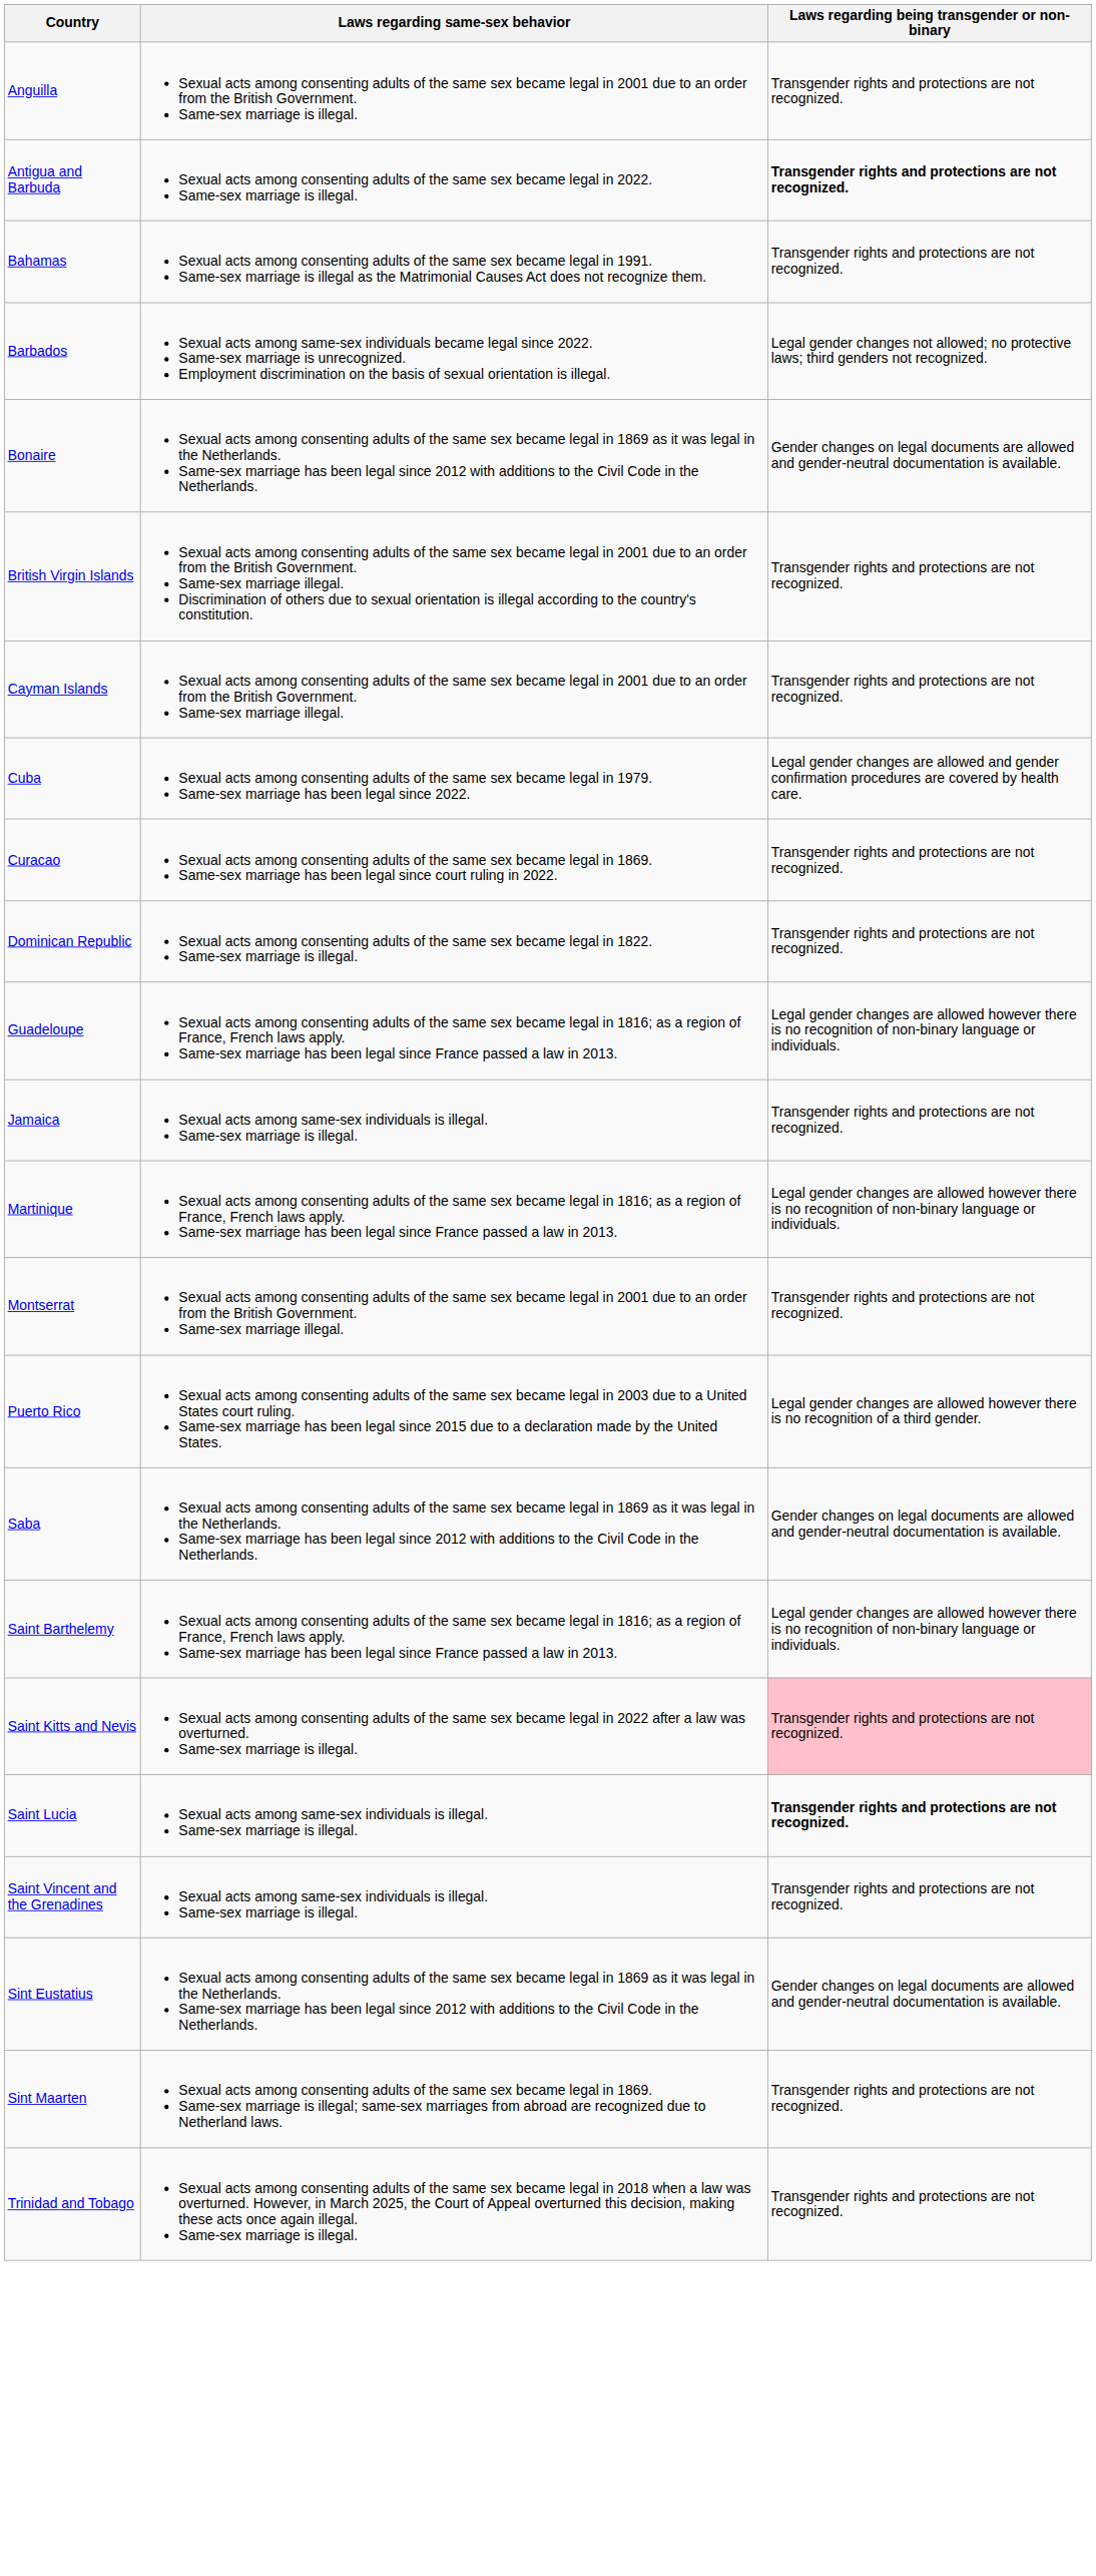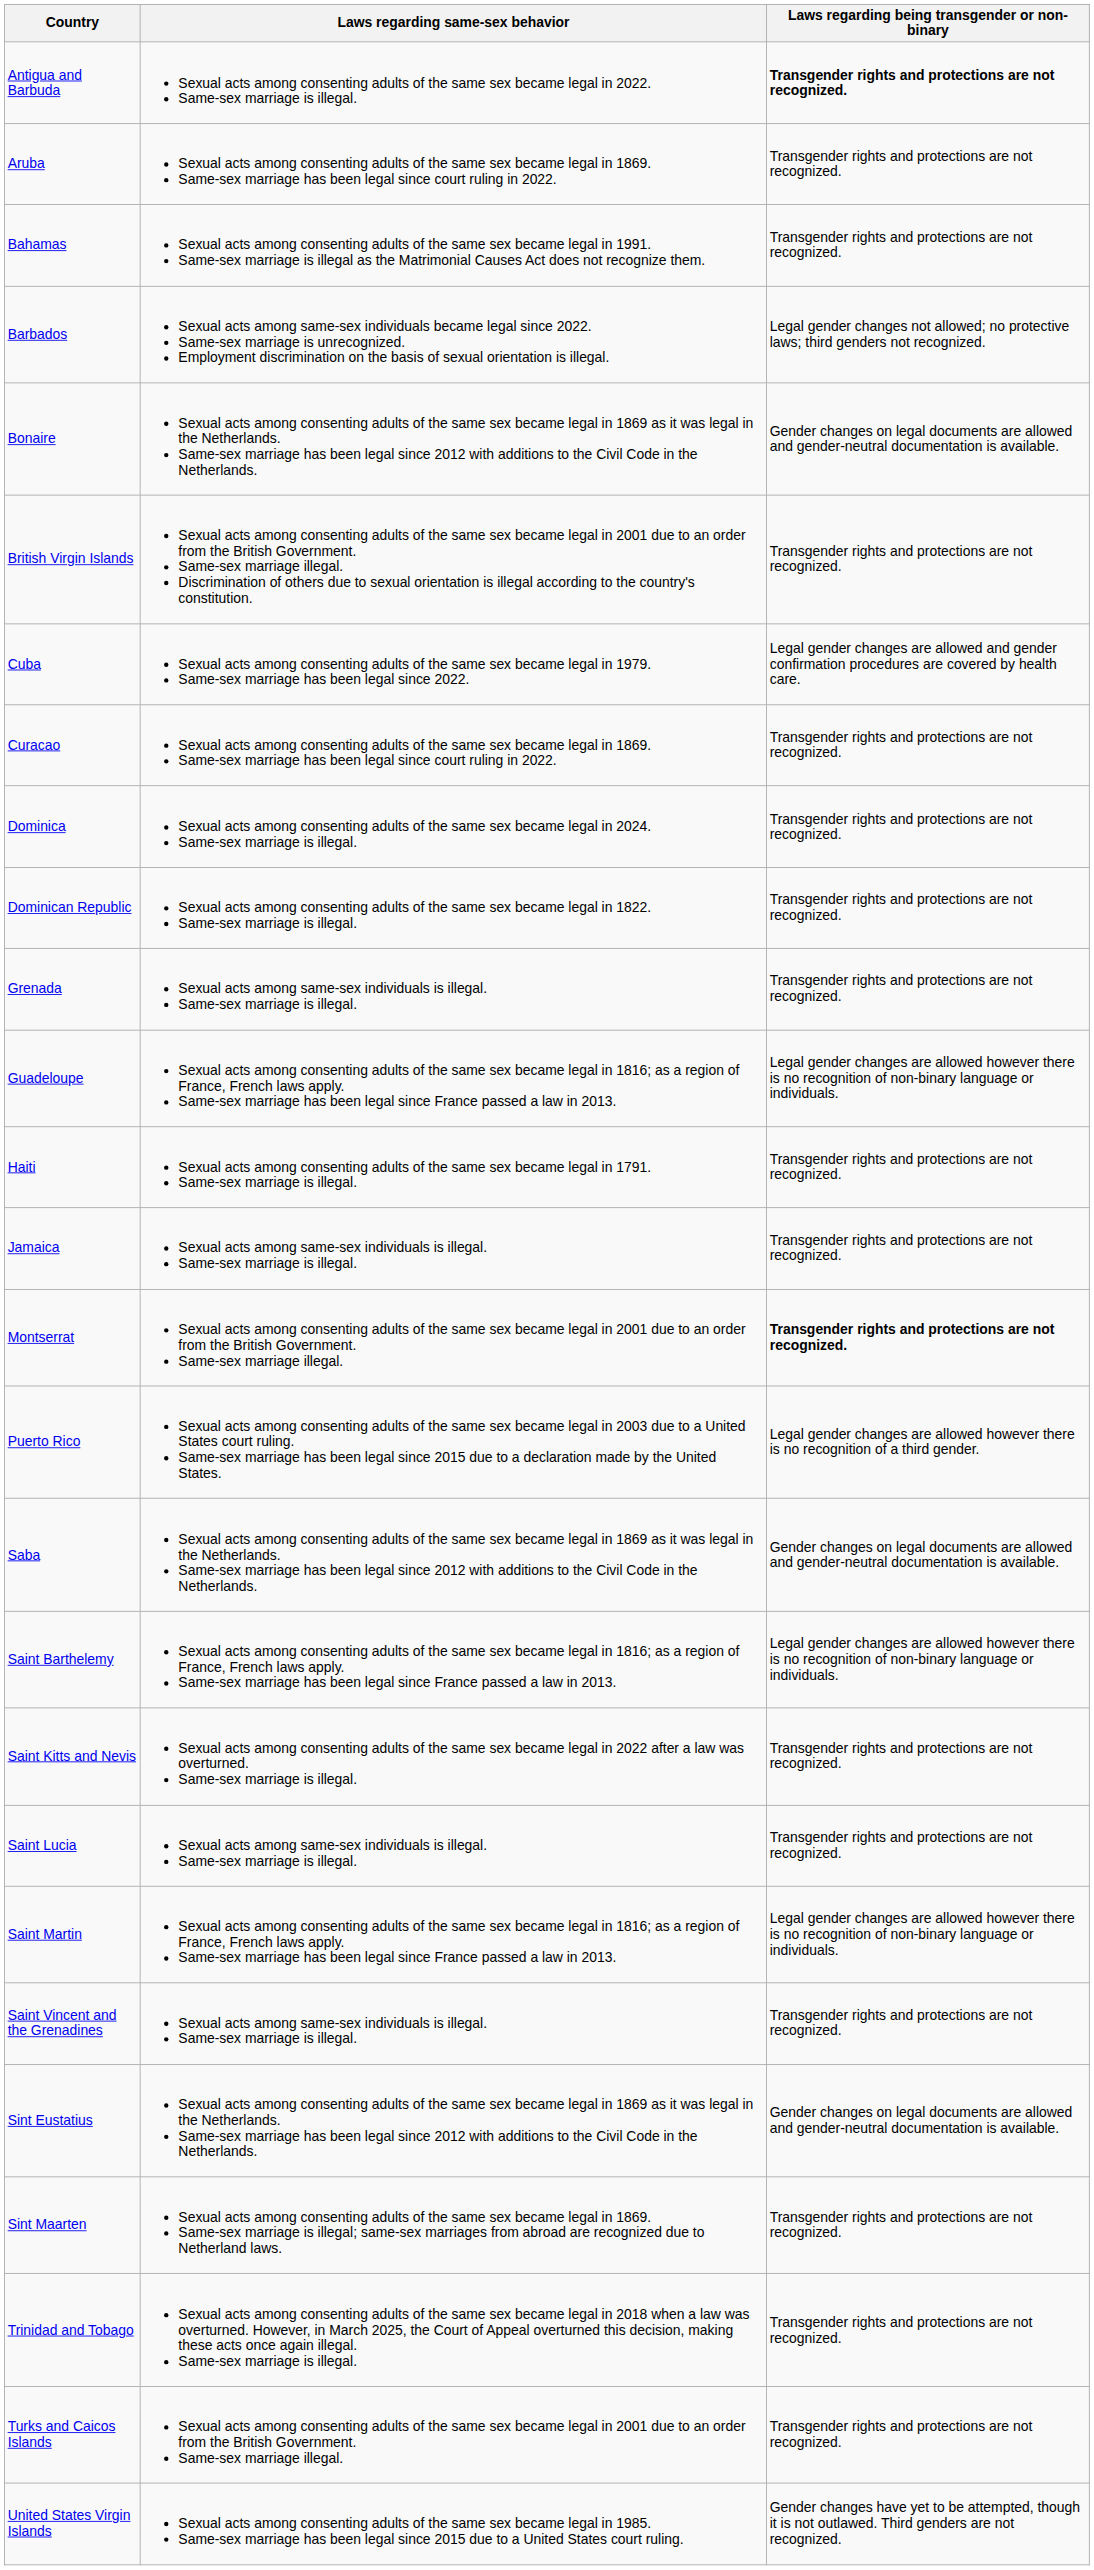- row: Anguilla | Sexual acts among consenting adults of the same sex became legal in 2001 due to an order from the British Government. Same-sex marriage is illegal. | Transgender rights and protections are not recognized.
+ row: Aruba | Sexual acts among consenting adults of the same sex became legal in 1869. Same-sex marriage has been legal since court ruling in 2022. | Transgender rights and protections are not recognized.
- row: Cayman Islands | Sexual acts among consenting adults of the same sex became legal in 2001 due to an order from the British Government. Same-sex marriage illegal. | Transgender rights and protections are not recognized.
+ row: Dominica | Sexual acts among consenting adults of the same sex became legal in 2024. Same-sex marriage is illegal. | Transgender rights and protections are not recognized.
+ row: Grenada | Sexual acts among same-sex individuals is illegal. Same-sex marriage is illegal. | Transgender rights and protections are not recognized.
+ row: Haiti | Sexual acts among consenting adults of the same sex became legal in 1791. Same-sex marriage is illegal. | Transgender rights and protections are not recognized.
- row: Martinique | Sexual acts among consenting adults of the same sex became legal in 1816; as a region of France, French laws apply. Same-sex marriage has been legal since France passed a law in 2013. | Legal gender changes are allowed however there is no recognition of non-binary language or individuals.
Montserrat | Laws regarding being transgender or non-binary: normal -> bold
Saint Kitts and Nevis | Laws regarding being transgender or non-binary: pink background -> no background
Saint Lucia | Laws regarding being transgender or non-binary: bold -> normal
+ row: Saint Martin | Sexual acts among consenting adults of the same sex became legal in 1816; as a region of France, French laws apply. Same-sex marriage has been legal since France passed a law in 2013. | Legal gender changes are allowed however there is no recognition of non-binary language or individuals.
+ row: Turks and Caicos Islands | Sexual acts among consenting adults of the same sex became legal in 2001 due to an order from the British Government. Same-sex marriage illegal. | Transgender rights and protections are not recognized.
+ row: United States Virgin Islands | Sexual acts among consenting adults of the same sex became legal in 1985. Same-sex marriage has been legal since 2015 due to a United States court ruling. | Gender changes have yet to be attempted, though it is not outlawed. Third genders are not recognized.
